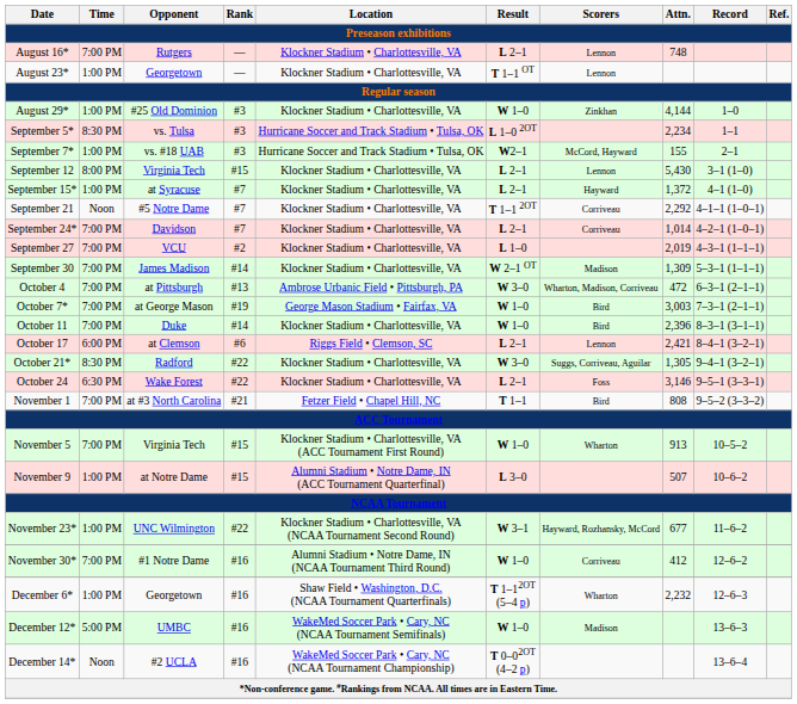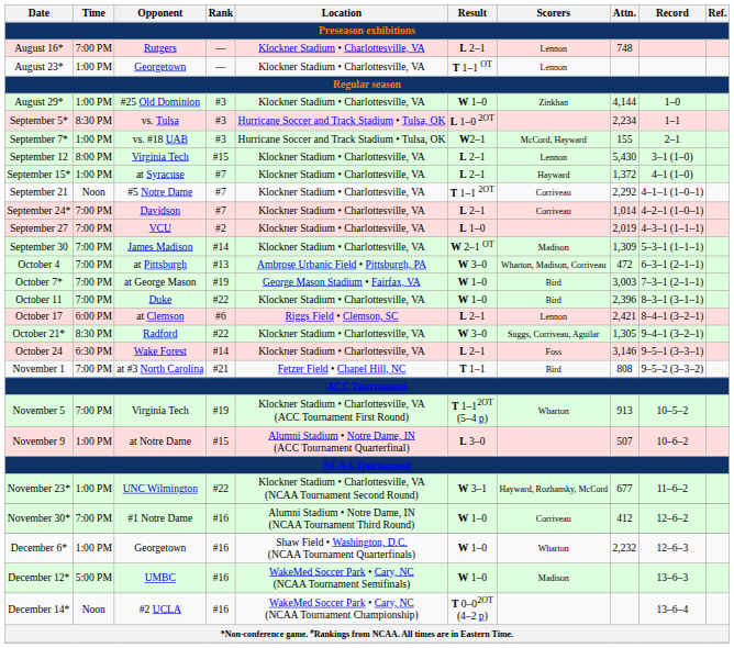October 11 | Rank: #14 -> #22
October 24 | Rank: #22 -> #14
November 5 | Rank: #15 -> #19
November 5 | Result: W 1–0 -> T 1–12OT (5–4 p)
December 6* | Result: T 1–12OT (5–4 p) -> W 1–0
